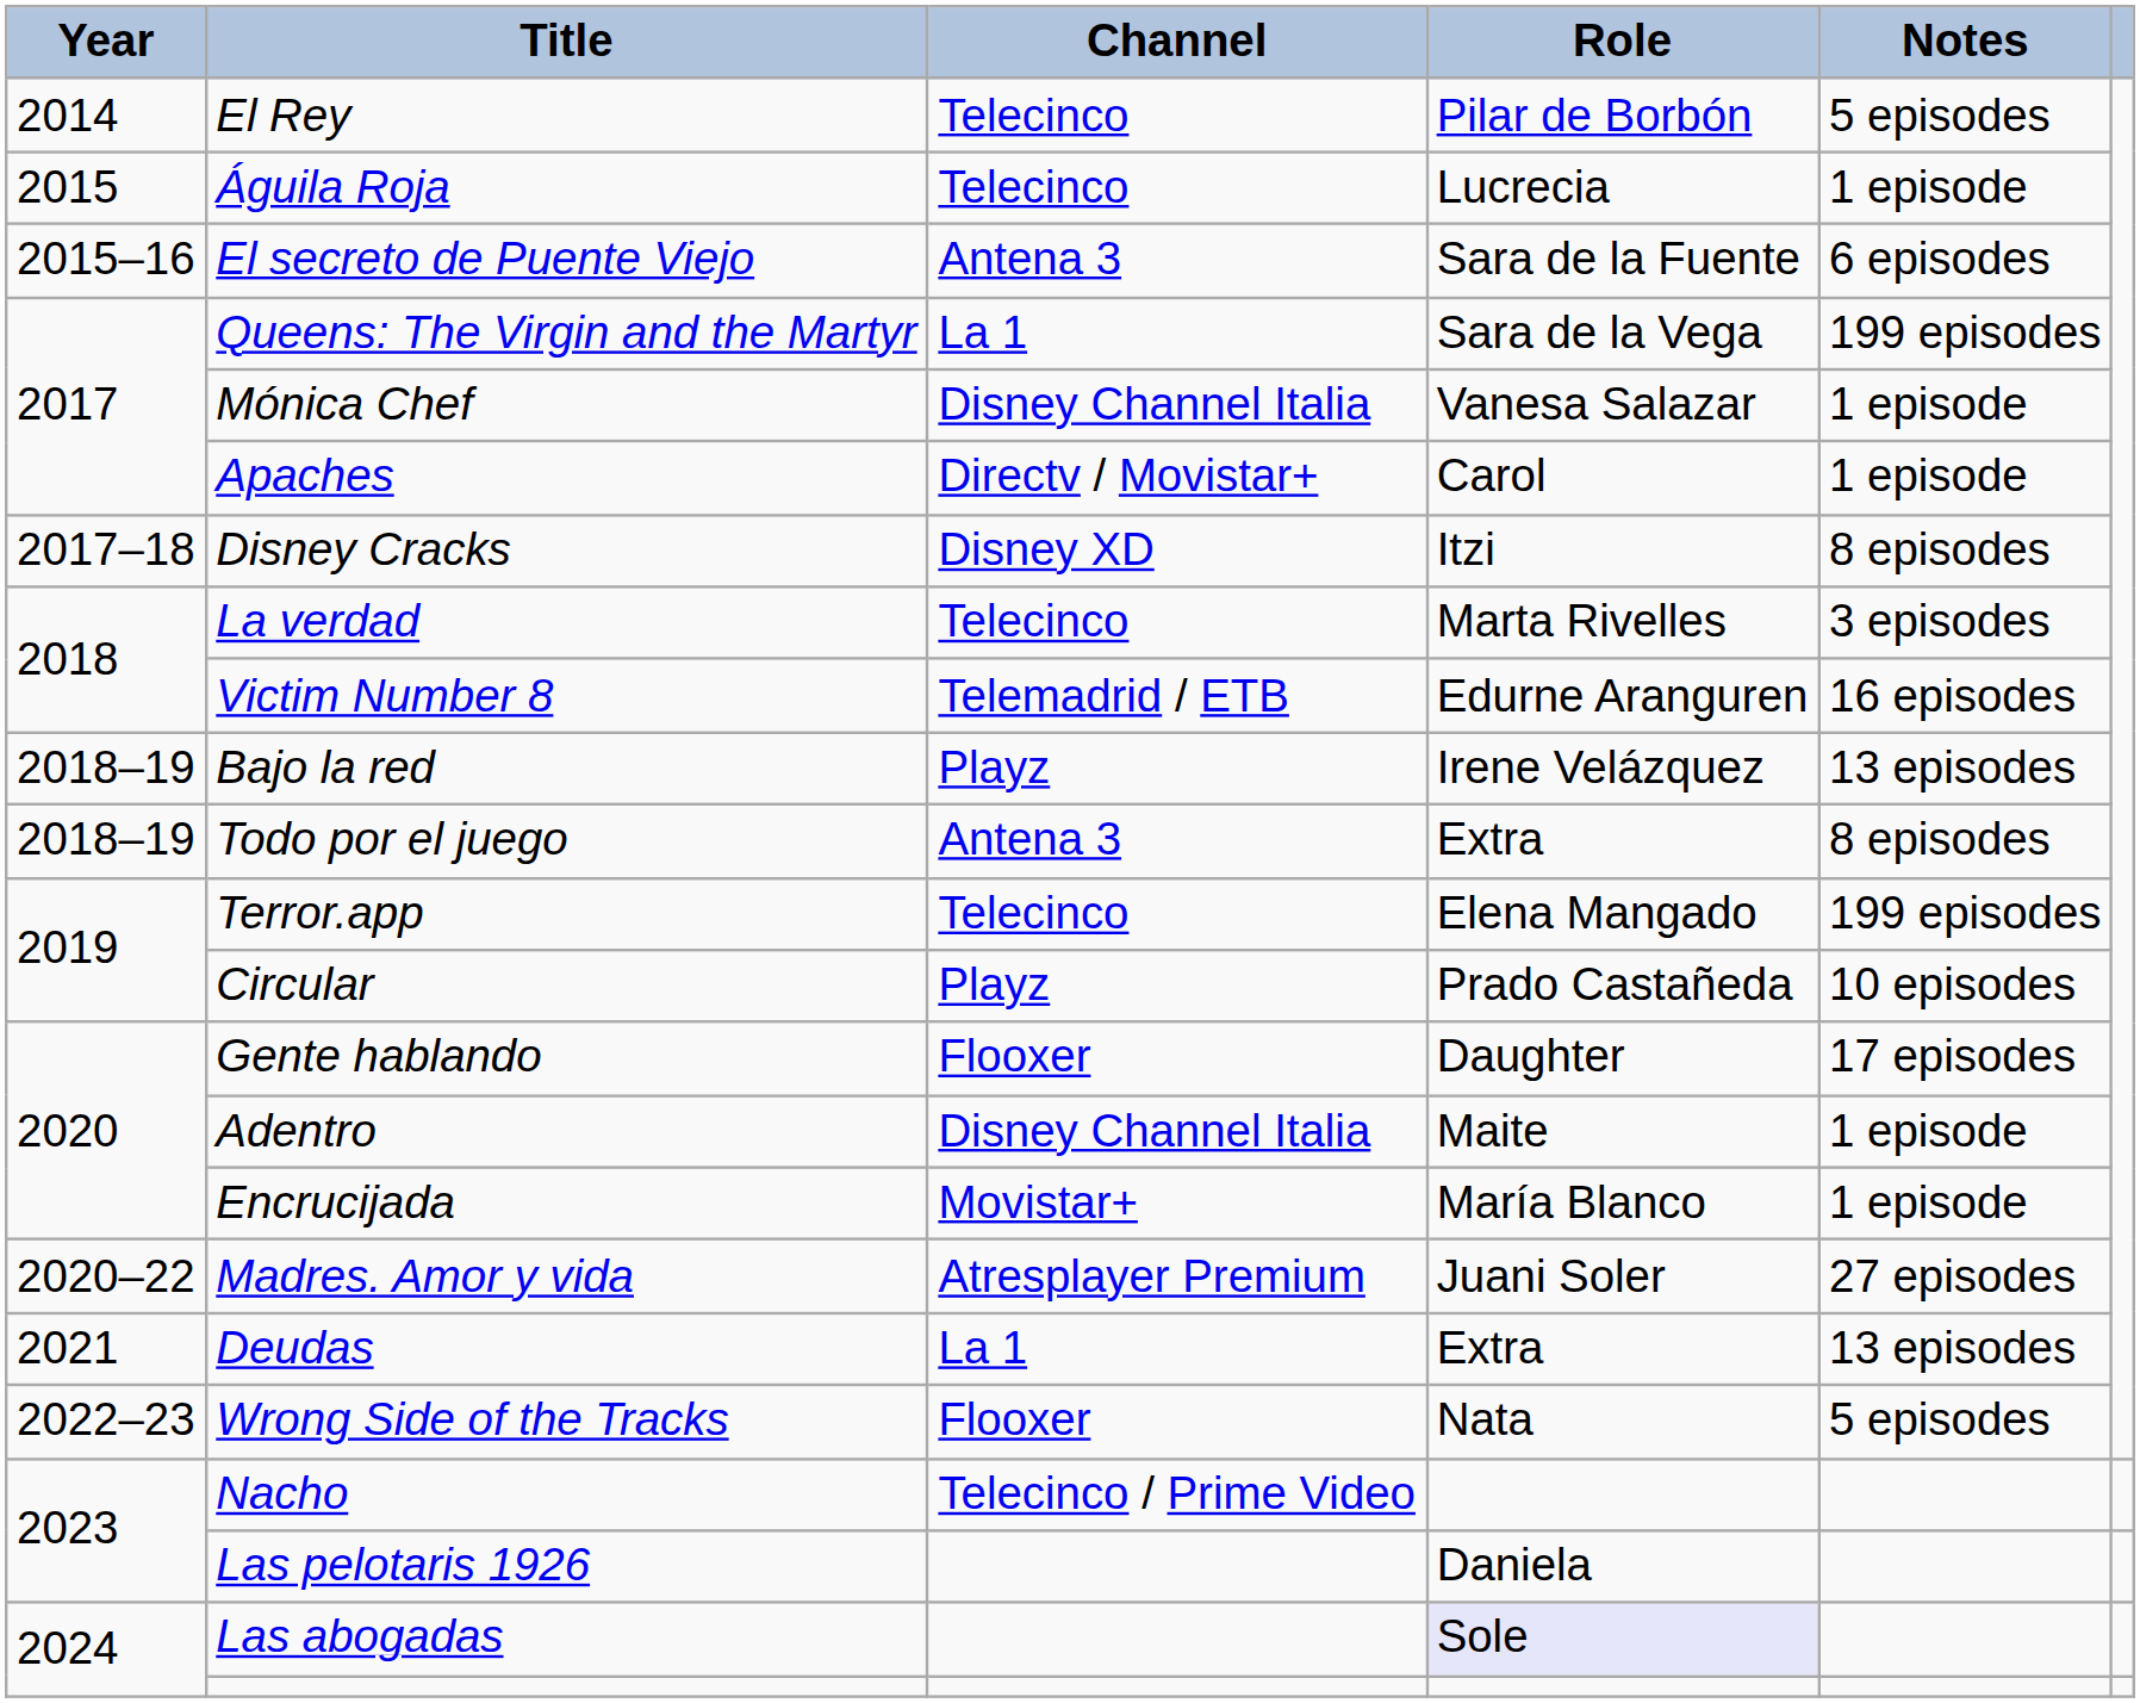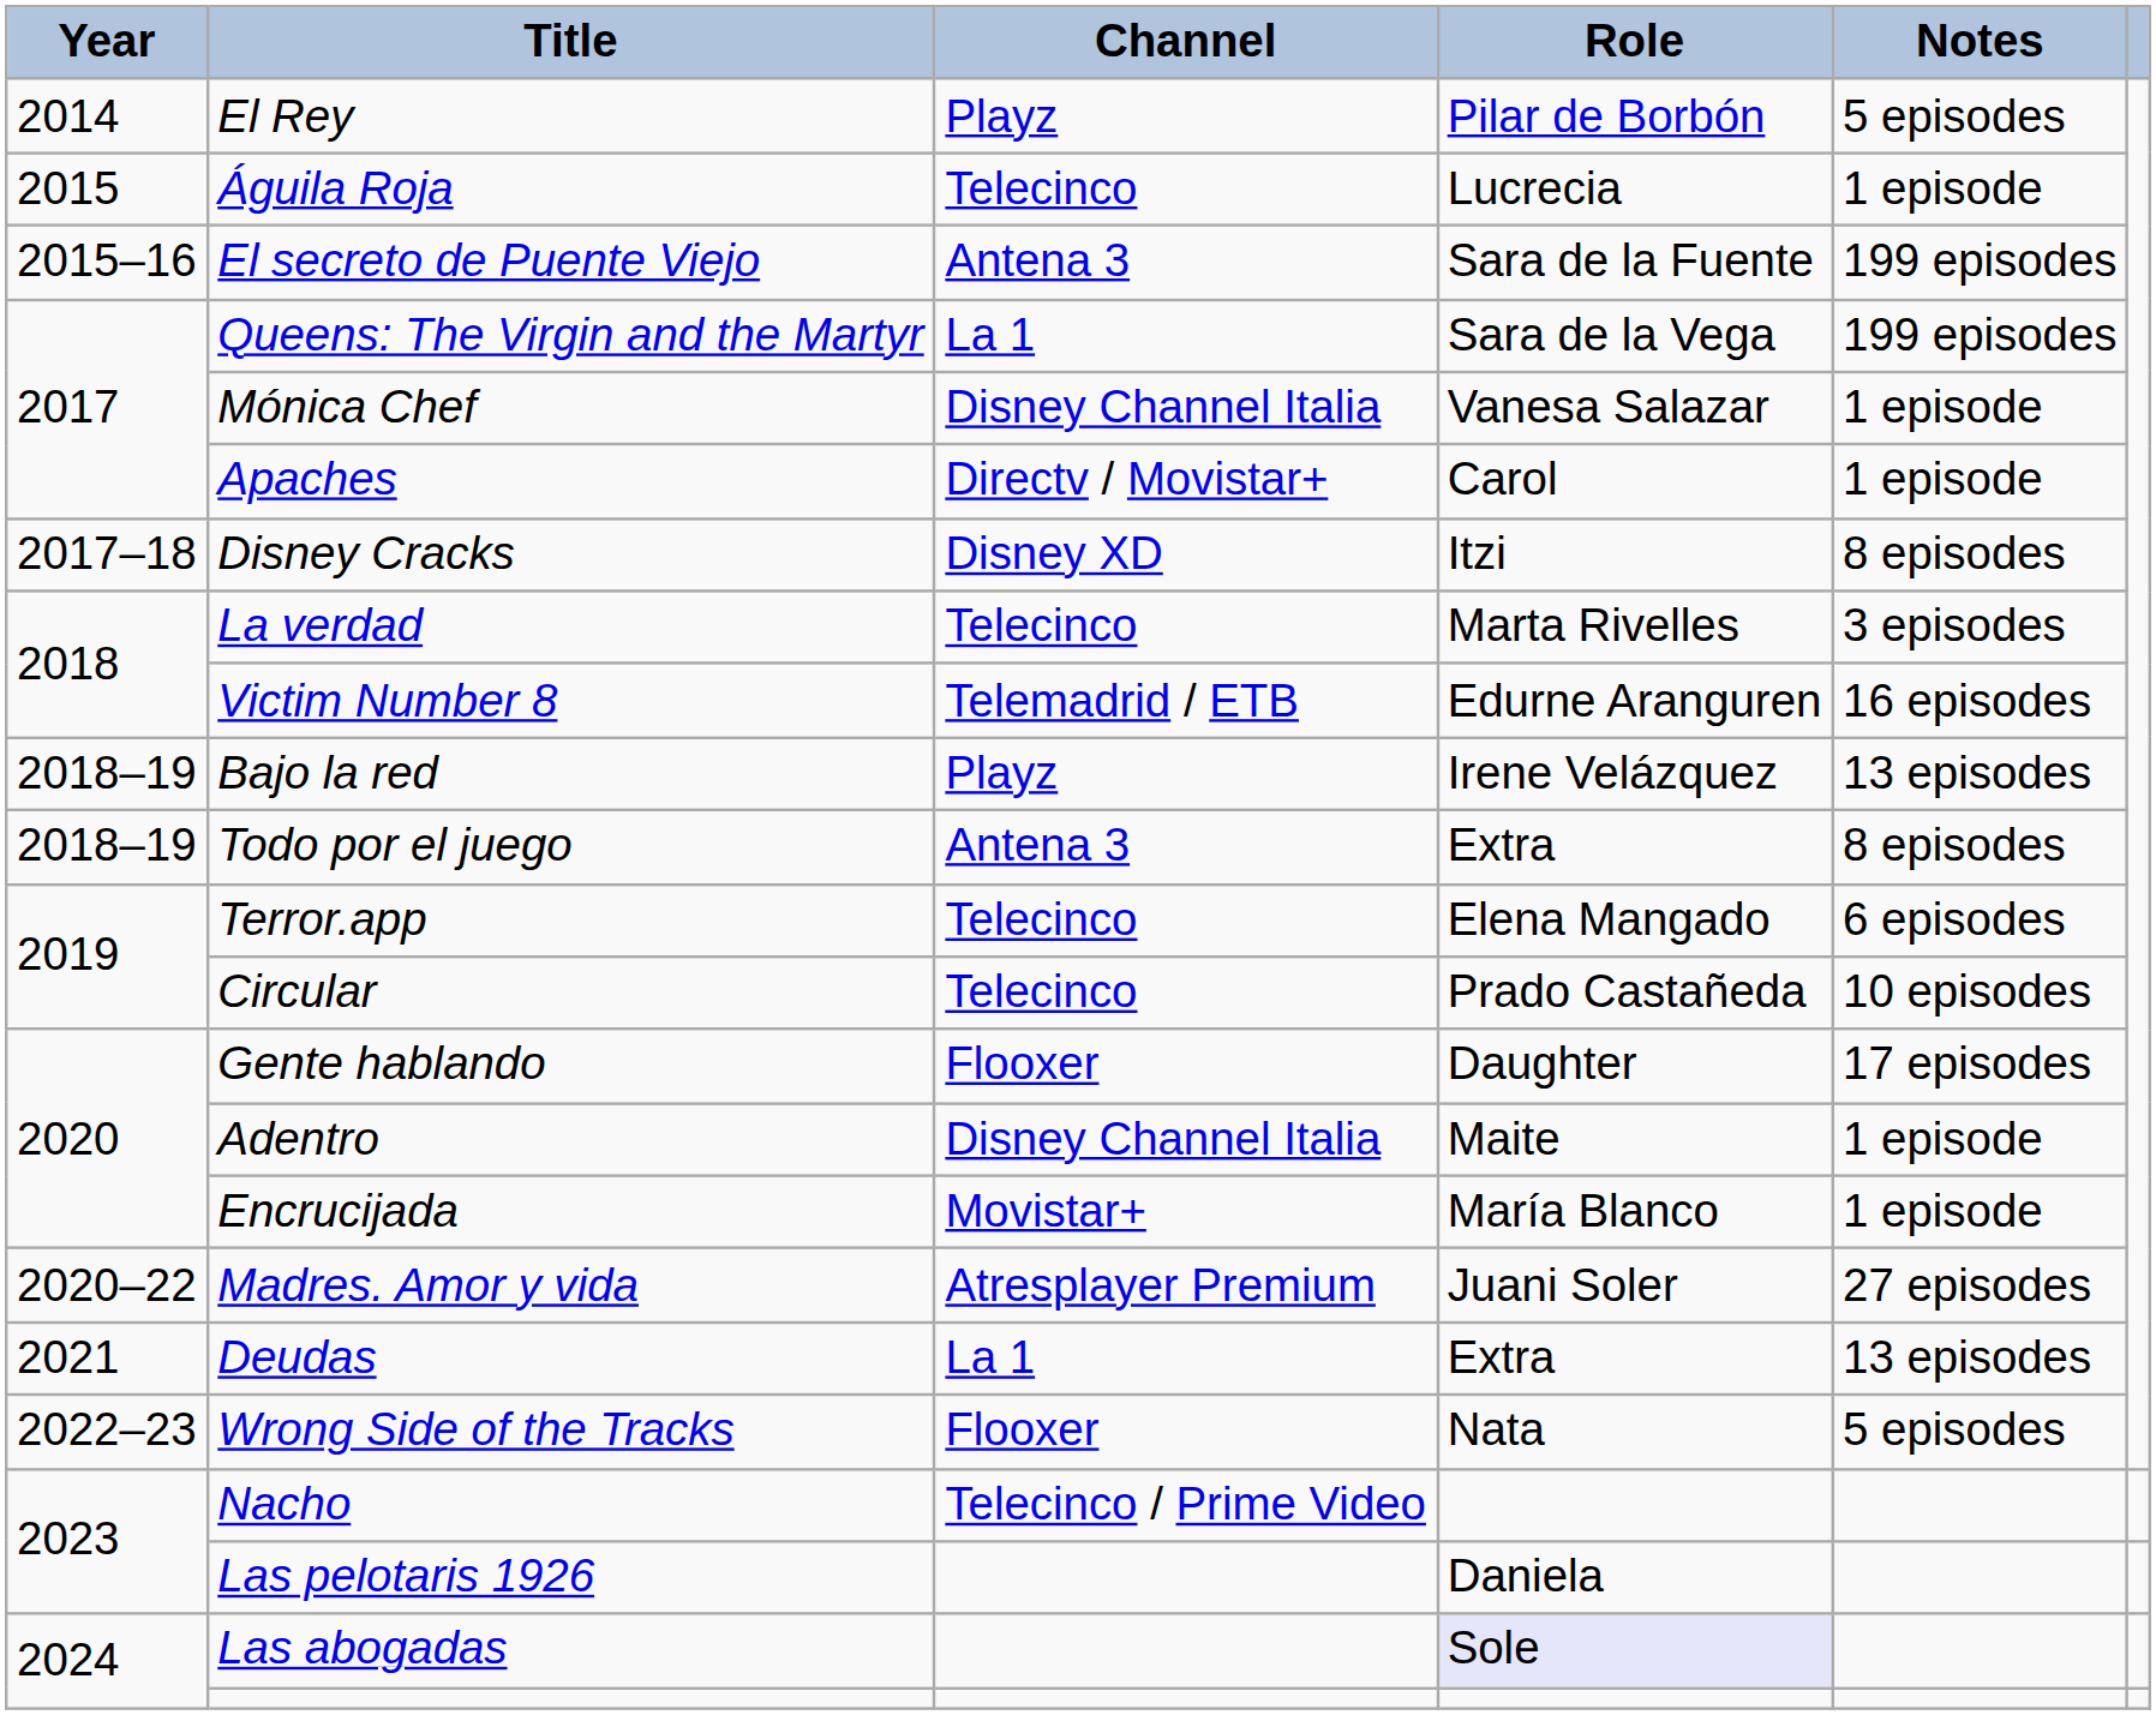El Rey | Channel: Telecinco -> Playz
El secreto de Puente Viejo | Notes: 6 episodes -> 199 episodes
Terror.app | Notes: 199 episodes -> 6 episodes
Circular | Channel: Playz -> Telecinco
